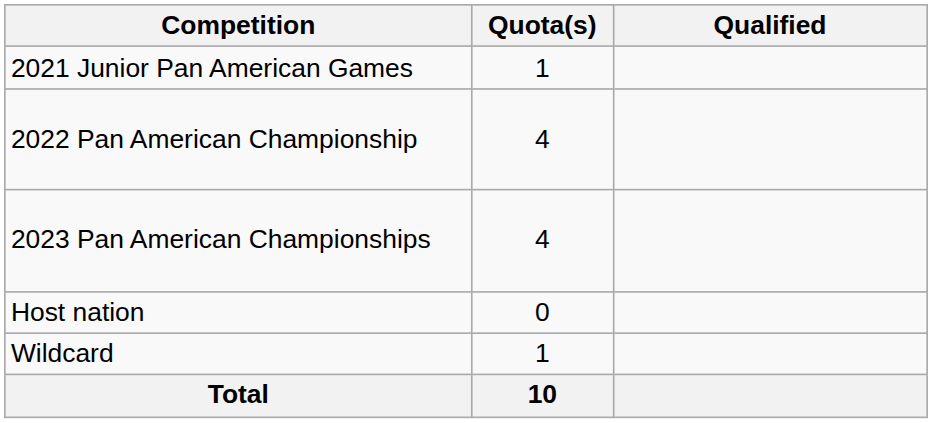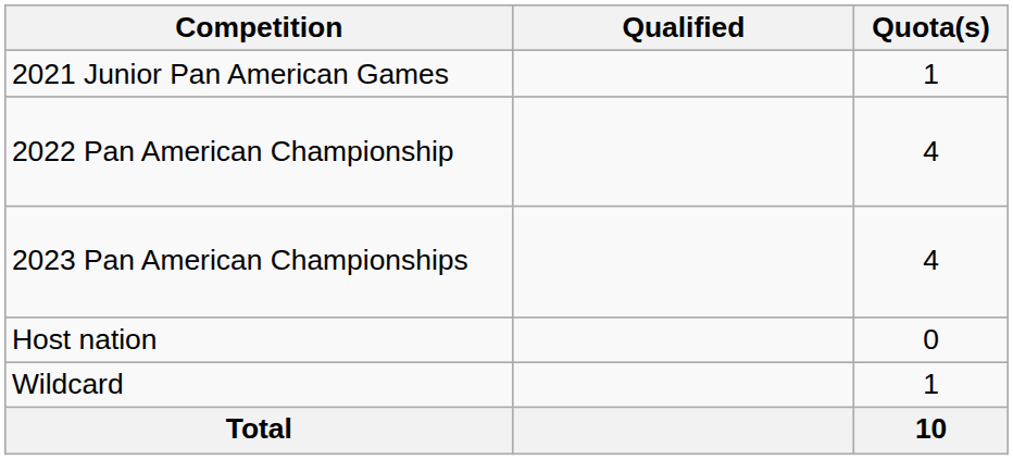columns swapped: Quota(s) <-> Qualified
